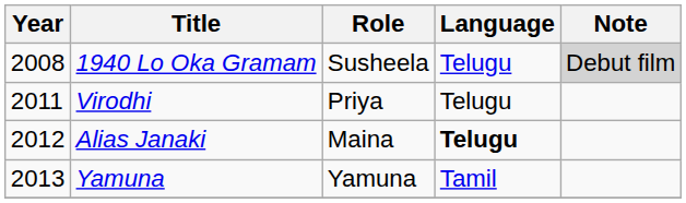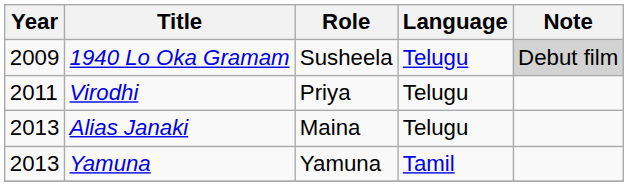1940 Lo Oka Gramam | Year: 2008 -> 2009
Alias Janaki | Year: 2012 -> 2013
Alias Janaki | Language: bold -> normal
